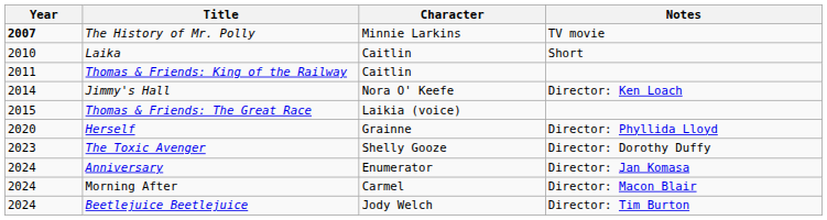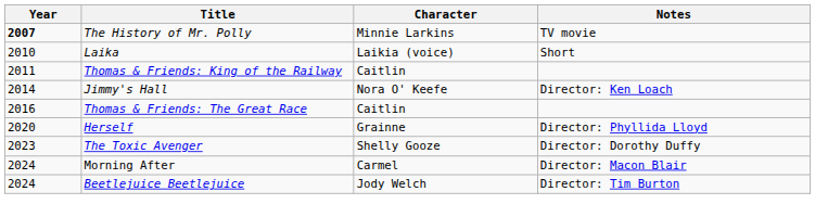Laika | Character: Caitlin -> Laikia (voice)
Thomas & Friends: The Great Race | Year: 2015 -> 2016
Thomas & Friends: The Great Race | Character: Laikia (voice) -> Caitlin
- row: 2024 | Anniversary | Enumerator | Director: Jan Komasa
